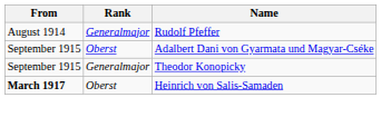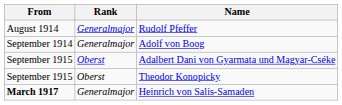+ row: September 1914 | Generalmajor | Adolf von Boog
Theodor Konopicky | Rank: Generalmajor -> Oberst
Heinrich von Salis-Samaden | Rank: Oberst -> Generalmajor
